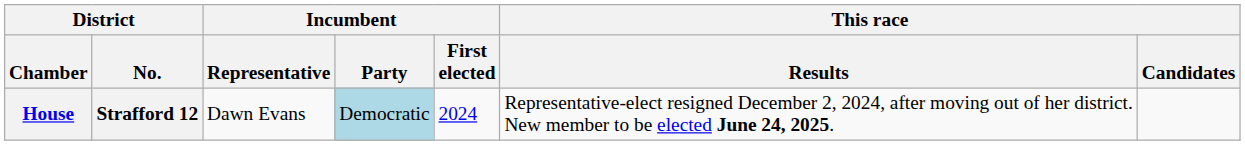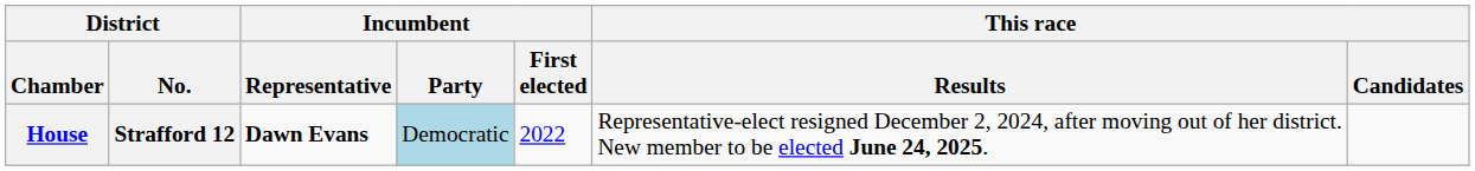House | Incumbent / Representative: normal -> bold
House | Incumbent / First elected: 2024 -> 2022
